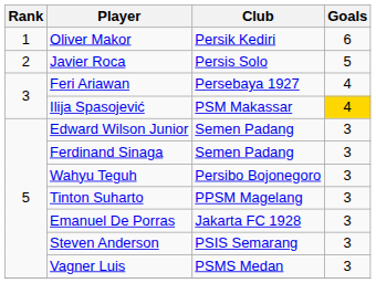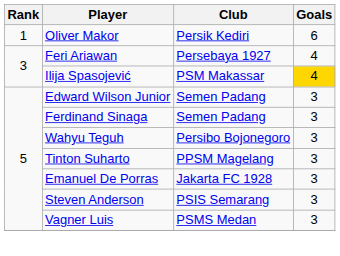- row: 2 | Javier Roca | Persis Solo | 5
